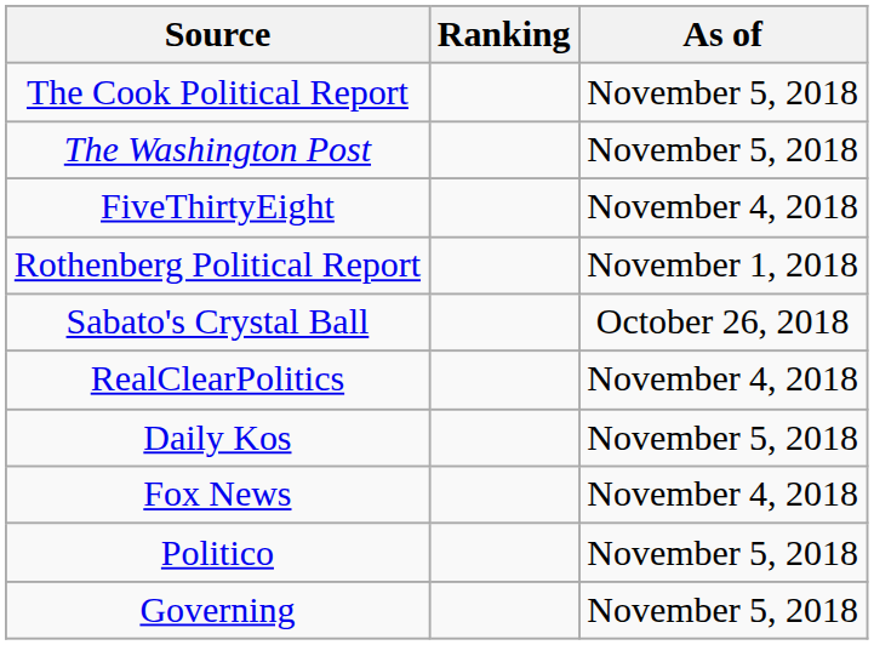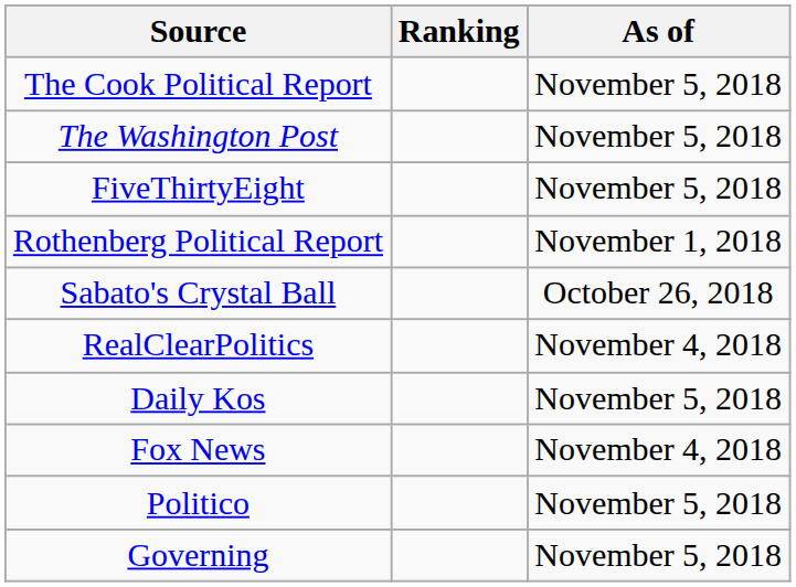FiveThirtyEight | As of: November 4, 2018 -> November 5, 2018
